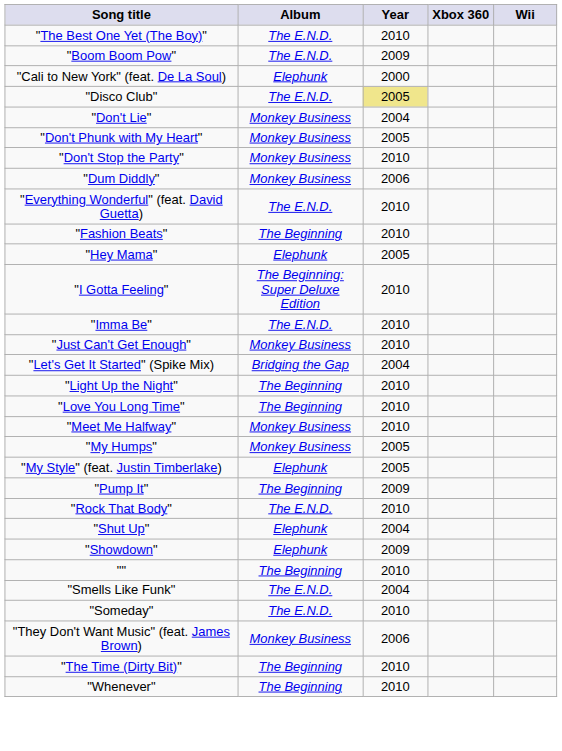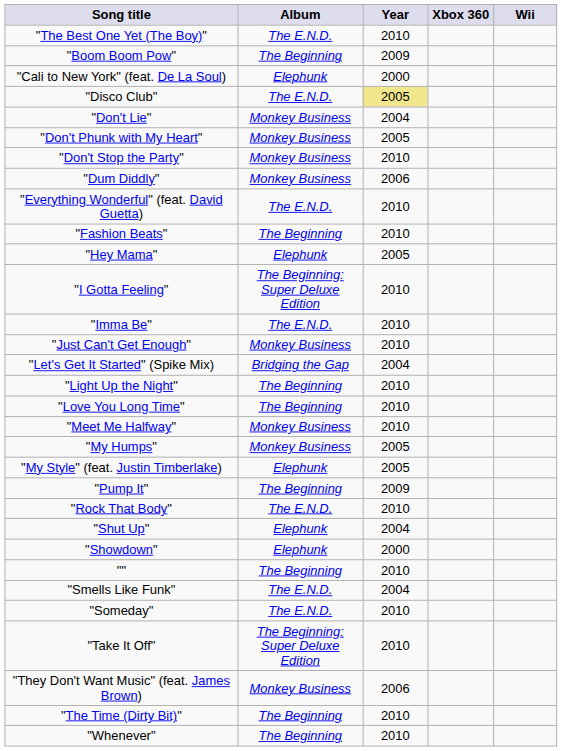"Boom Boom Pow" | Album: The E.N.D. -> The Beginning
"Showdown" | Year: 2009 -> 2000
+ row: "Take It Off" | The Beginning: Super Deluxe Edition | 2010
